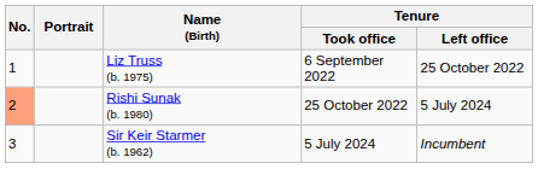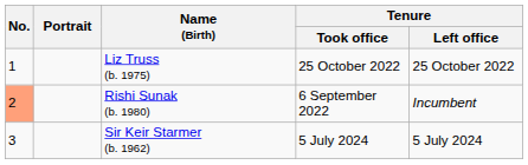Liz Truss (b. 1975) | Tenure / Took office: 6 September 2022 -> 25 October 2022
Rishi Sunak (b. 1980) | Tenure / Took office: 25 October 2022 -> 6 September 2022
Rishi Sunak (b. 1980) | Tenure / Left office: 5 July 2024 -> Incumbent
Sir Keir Starmer (b. 1962) | Tenure / Left office: Incumbent -> 5 July 2024
